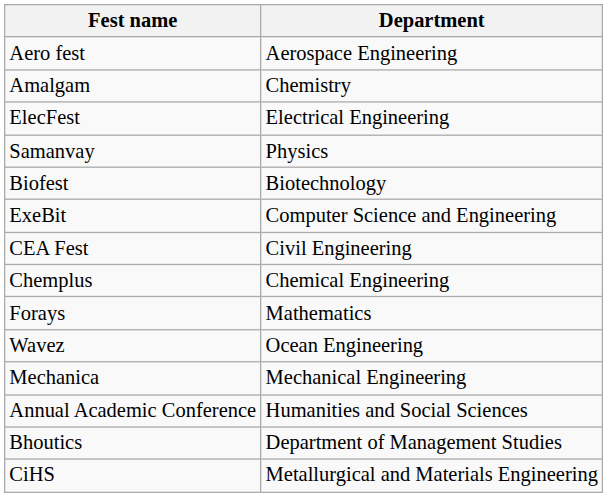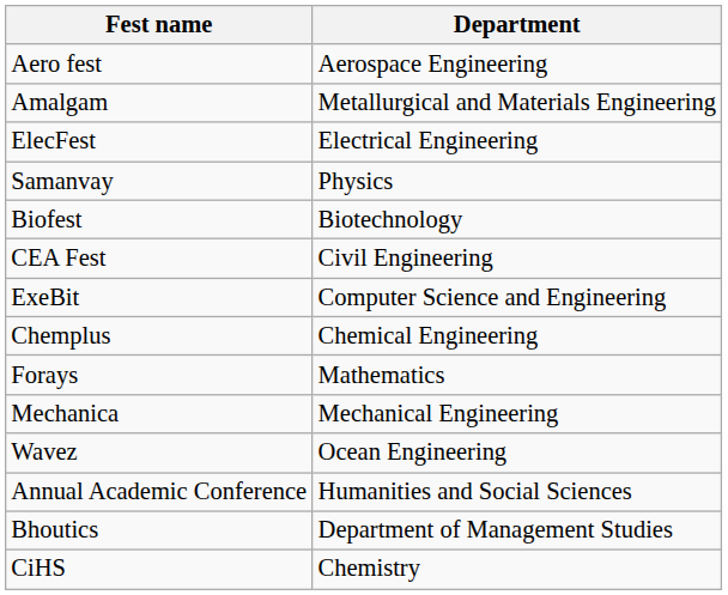Amalgam | Department: Chemistry -> Metallurgical and Materials Engineering
rows swapped: ExeBit <-> CEA Fest
rows swapped: Mechanica <-> Wavez
CiHS | Department: Metallurgical and Materials Engineering -> Chemistry
